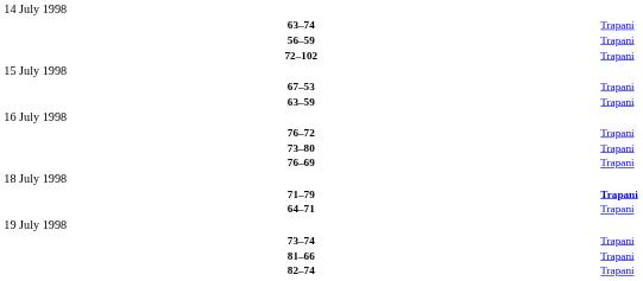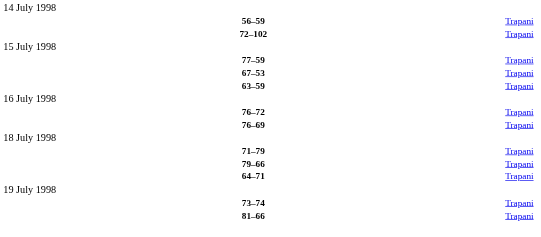- row: 63–74 | Trapani
+ row: 77–59 | Trapani
- row: 73–80 | Trapani
71–79 | column 6: bold -> normal
+ row: 79–66 | Trapani
- row: 82–74 | Trapani
